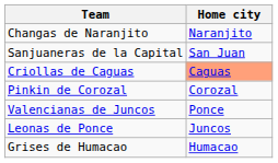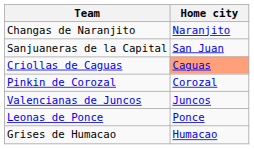Valencianas de Juncos | Home city: Ponce -> Juncos
Leonas de Ponce | Home city: Juncos -> Ponce
